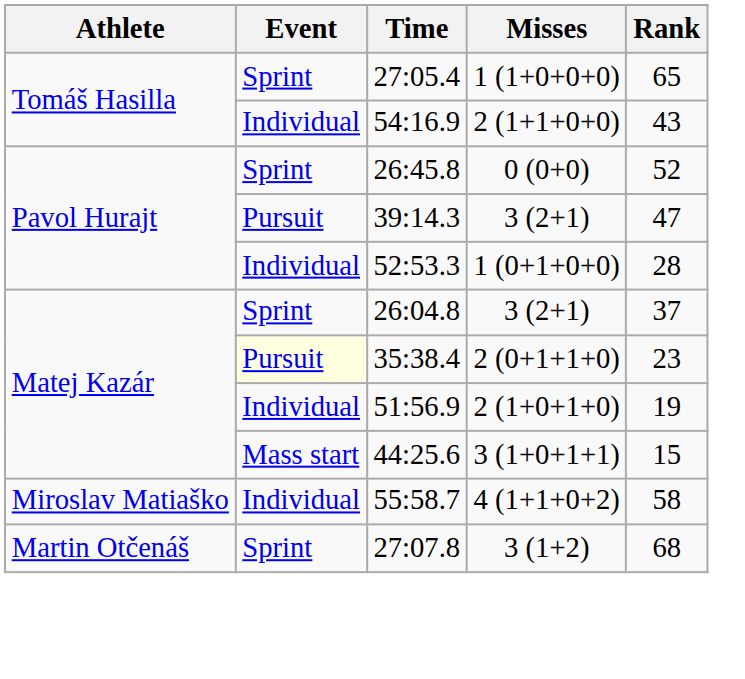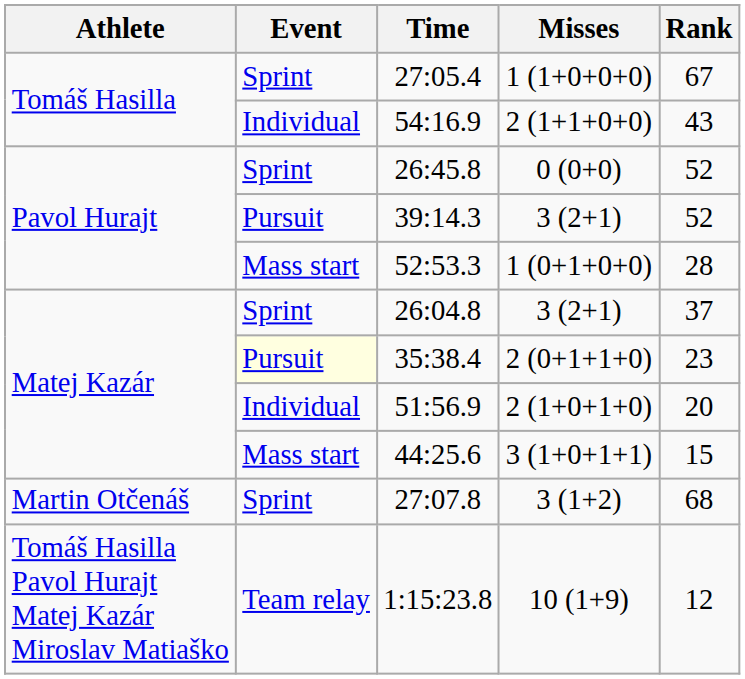27:05.4 | Rank: 65 -> 67
39:14.3 | Rank: 47 -> 52
52:53.3 | Event: Individual -> Mass start
51:56.9 | Rank: 19 -> 20
- row: Miroslav Matiaško | Individual | 55:58.7 | 4 (1+1+0+2) | 58
+ row: Tomáš Hasilla Pavol Hurajt Matej Kazár Miroslav Matiaško | Team relay | 1:15:23.8 | 10 (1+9) | 12
